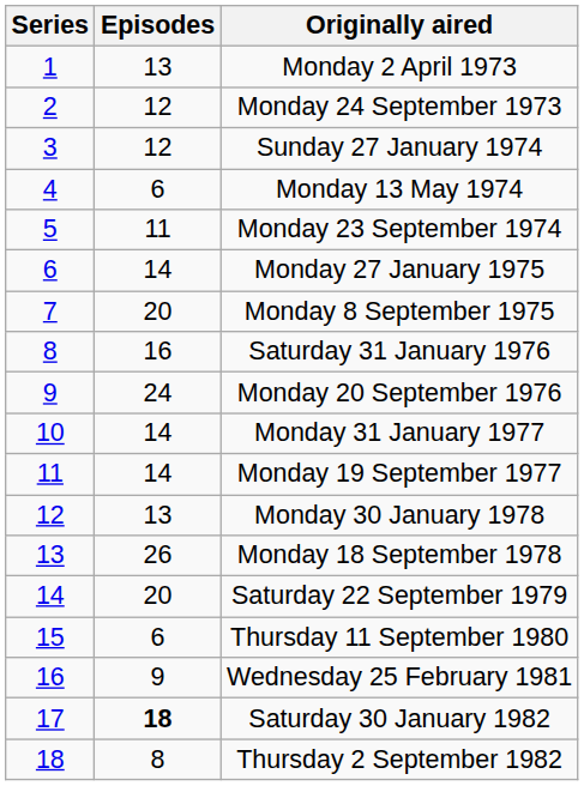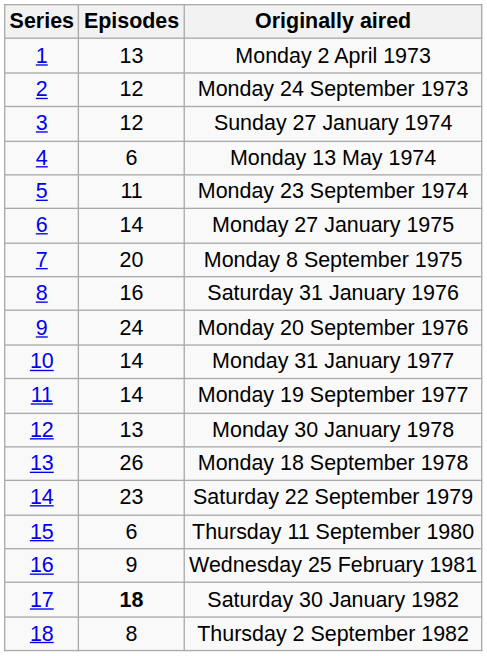Saturday 22 September 1979 | Episodes: 20 -> 23
